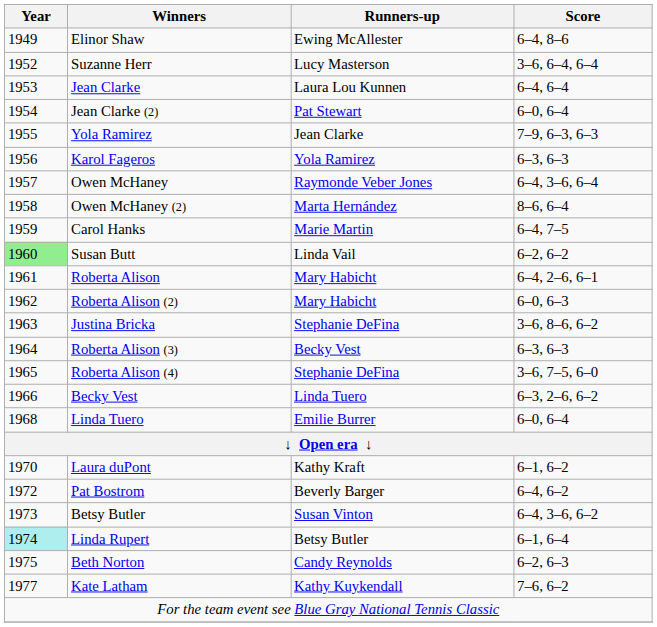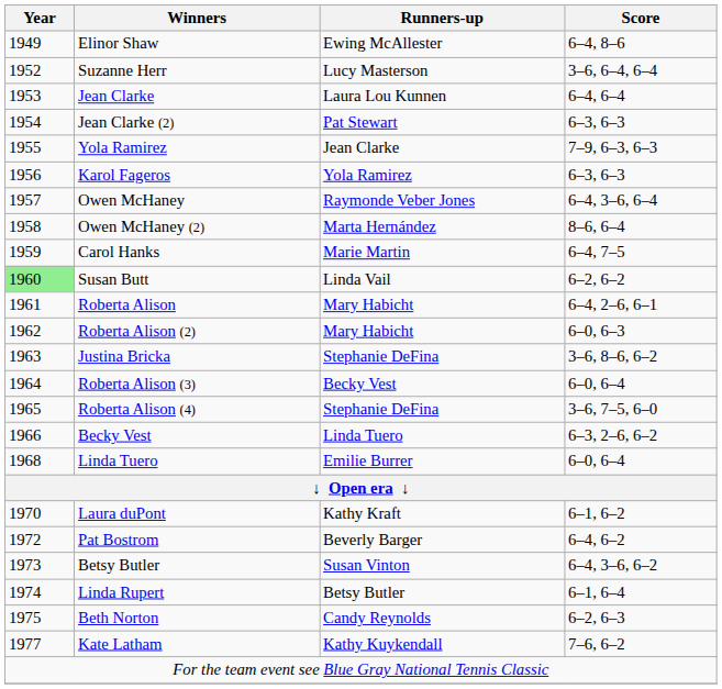Jean Clarke (2) | Score: 6–0, 6–4 -> 6–3, 6–3
Roberta Alison (3) | Score: 6–3, 6–3 -> 6–0, 6–4
Linda Rupert | Year: paleturquoise background -> no background
